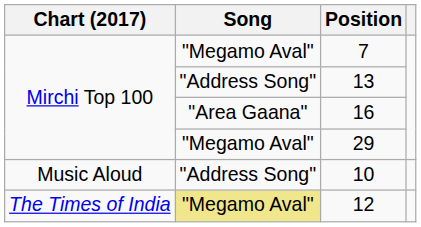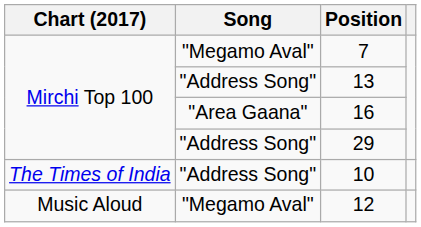29 | Song: "Megamo Aval" -> "Address Song"
10 | Chart (2017): Music Aloud -> The Times of India
12 | Chart (2017): The Times of India -> Music Aloud
12 | Song: khaki background -> no background
